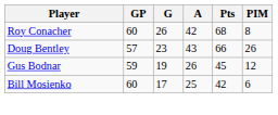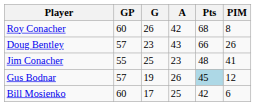+ row: Jim Conacher | 55 | 25 | 23 | 48 | 41
Gus Bodnar | GP: 59 -> 57
Gus Bodnar | Pts: no background -> lightblue background
